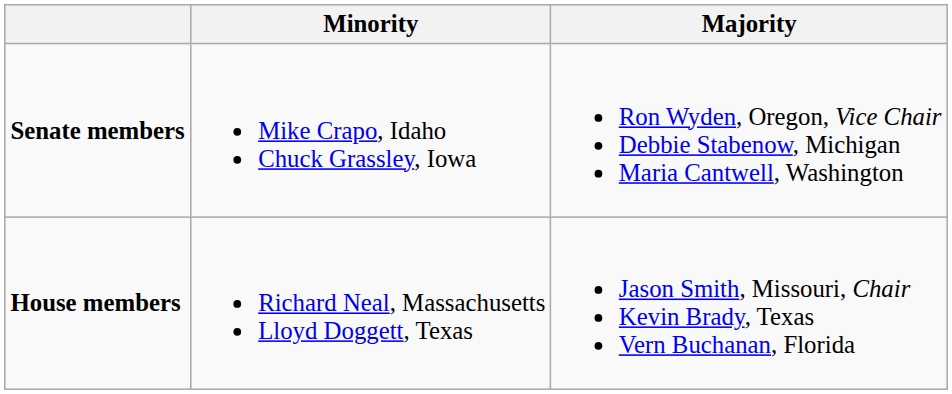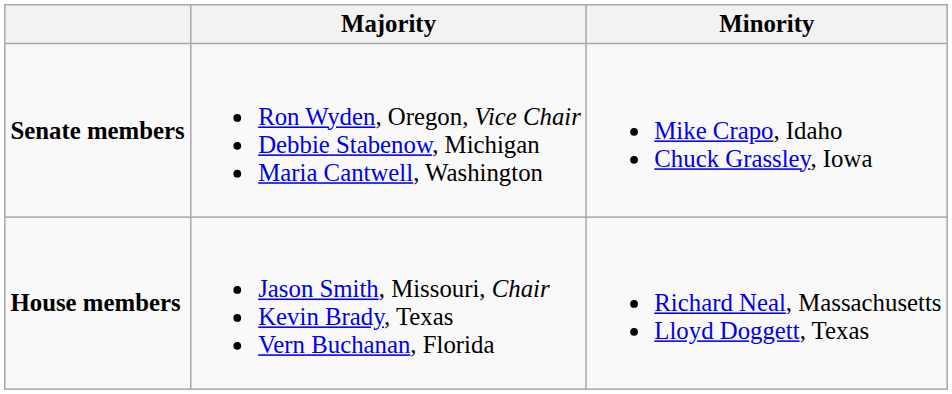columns swapped: Majority <-> Minority
